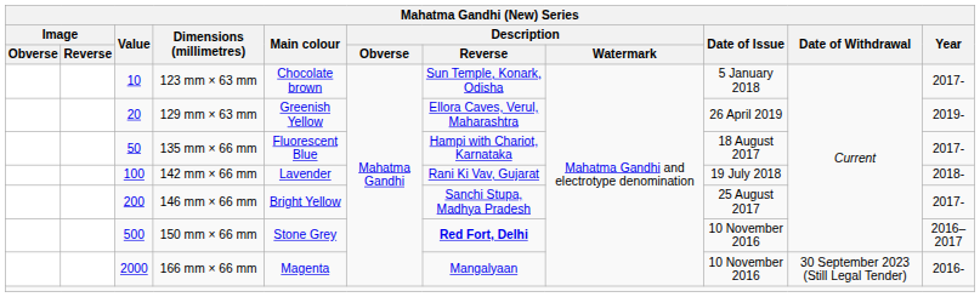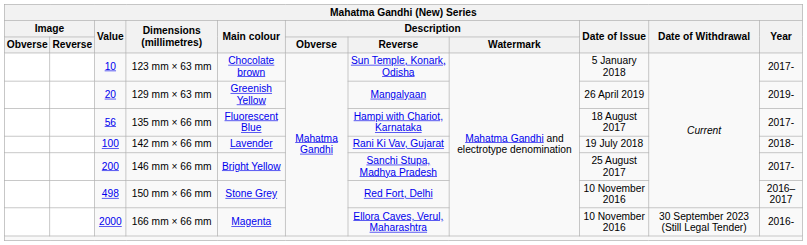129 mm × 63 mm | Description / Reverse: Ellora Caves, Verul, Maharashtra -> Mangalyaan
135 mm × 66 mm | Value: 50 -> 56
150 mm × 66 mm | Value: 500 -> 498
150 mm × 66 mm | Description / Reverse: bold -> normal
166 mm × 66 mm | Description / Reverse: Mangalyaan -> Ellora Caves, Verul, Maharashtra
